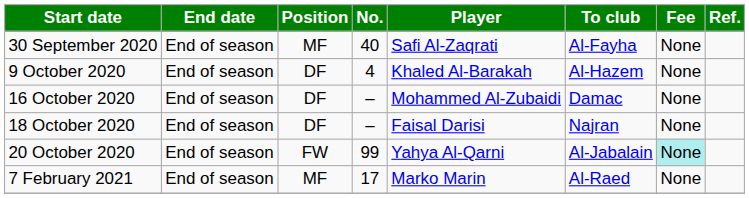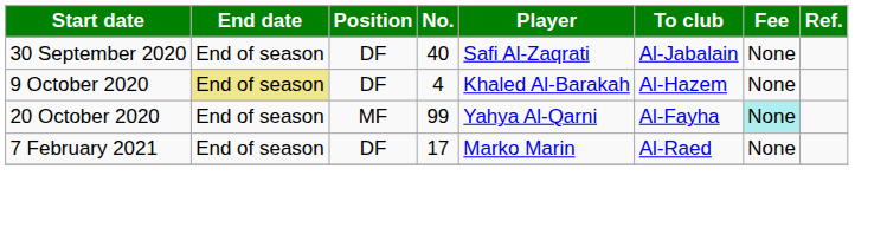30 September 2020 | Position: MF -> DF
30 September 2020 | To club: Al-Fayha -> Al-Jabalain
9 October 2020 | End date: no background -> khaki background
- row: 16 October 2020 | End of season | DF | – | Mohammed Al-Zubaidi | Damac | None
- row: 18 October 2020 | End of season | DF | – | Faisal Darisi | Najran | None
20 October 2020 | Position: FW -> MF
20 October 2020 | To club: Al-Jabalain -> Al-Fayha
7 February 2021 | Position: MF -> DF
